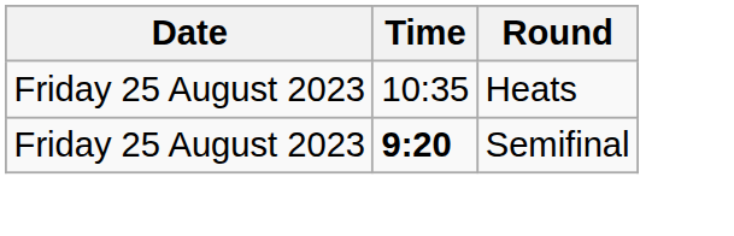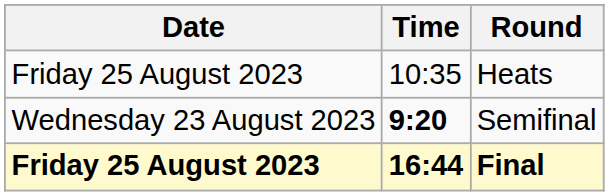Semifinal | Date: Friday 25 August 2023 -> Wednesday 23 August 2023
+ row: Friday 25 August 2023 | 16:44 | Final
